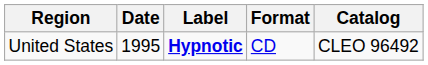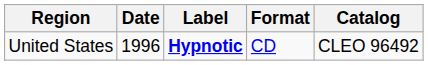United States | Date: 1995 -> 1996
